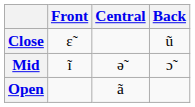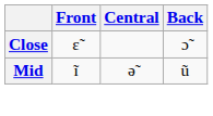Close | Back: ũ -> ɔ̃
Mid | Back: ɔ̃ -> ũ
- row: Open | ã
